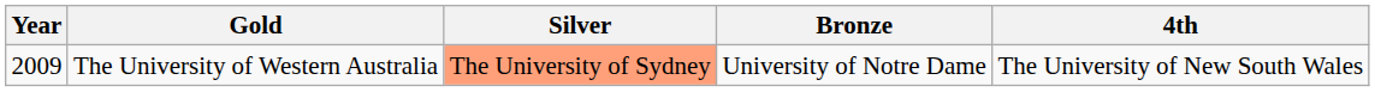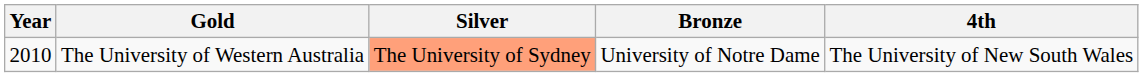The University of Western Australia | Year: 2009 -> 2010
